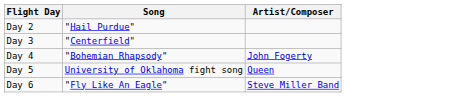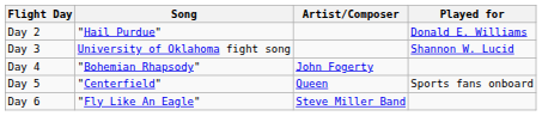+ column: Played for | Donald E. Williams | Shannon W. Lucid | Sports fans onboard
Day 3 | Song: "Centerfield" -> University of Oklahoma fight song
Day 5 | Song: University of Oklahoma fight song -> "Centerfield"
